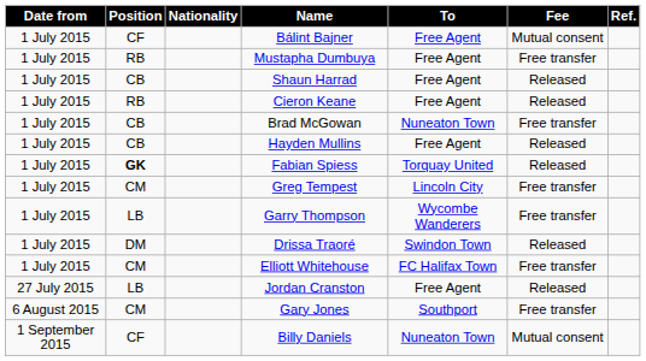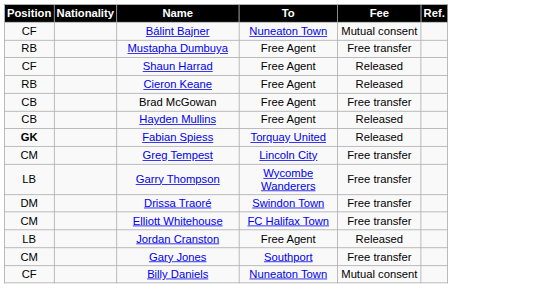- column: Date from | 1 July 2015 | 1 July 2015 | 1 July 2015 | 1 July 2015 | 1 July 2015 | 1 July 2015 | 1 July 2015 | 1 July 2015 | 1 July 2015 | 1 July 2015 | 1 July 2015 | 27 July 2015 | 6 August 2015 | 1 September 2015
Bálint Bajner | To: Free Agent -> Nuneaton Town
Shaun Harrad | Position: CB -> CF
Brad McGowan | To: Nuneaton Town -> Free Agent
Drissa Traoré | Fee: Released -> Free transfer
